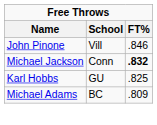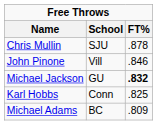+ row: Chris Mullin | SJU | .878
Michael Jackson | School: Conn -> GU
Karl Hobbs | School: GU -> Conn
